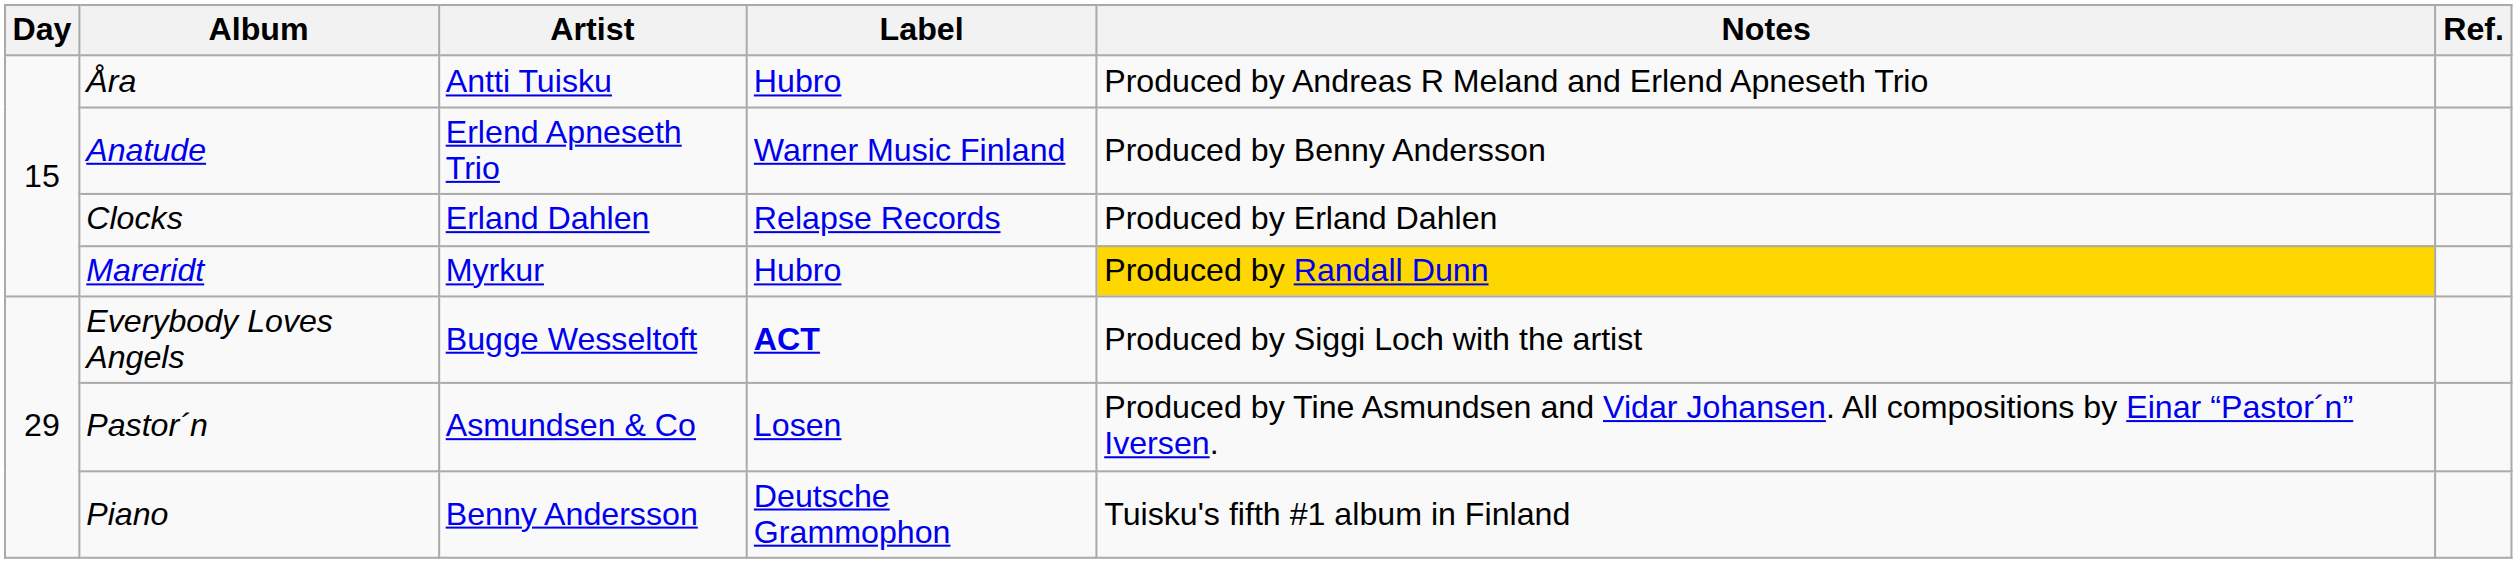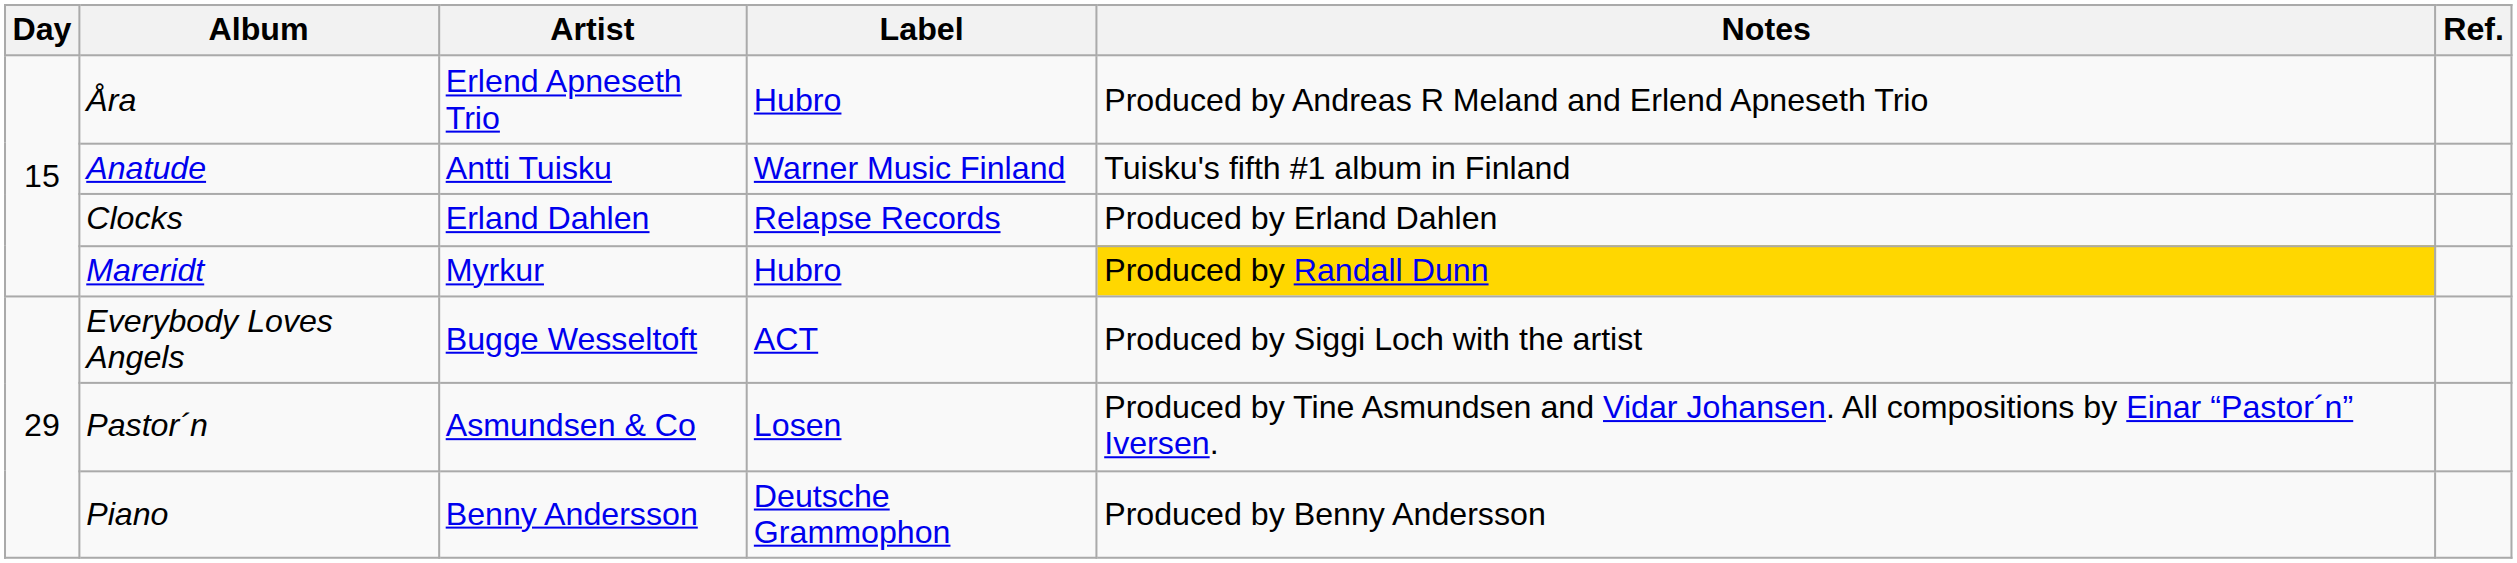Åra | Artist: Antti Tuisku -> Erlend Apneseth Trio
Anatude | Artist: Erlend Apneseth Trio -> Antti Tuisku
Anatude | Notes: Produced by Benny Andersson -> Tuisku's fifth #1 album in Finland
Everybody Loves Angels | Label: bold -> normal
Piano | Notes: Tuisku's fifth #1 album in Finland -> Produced by Benny Andersson
